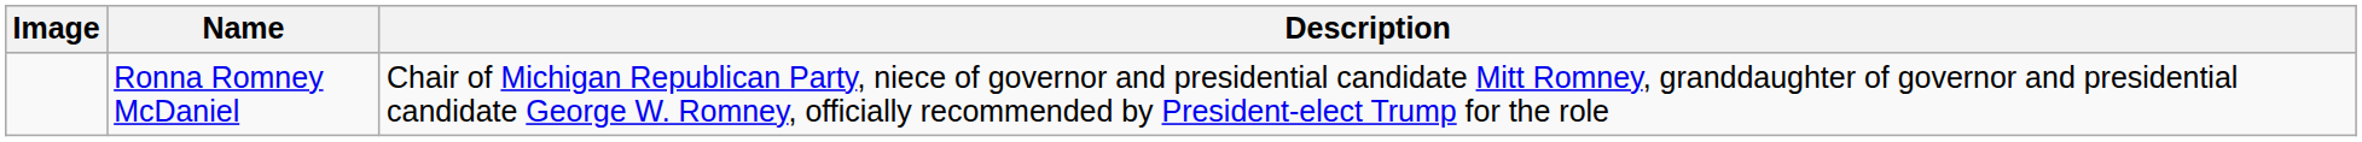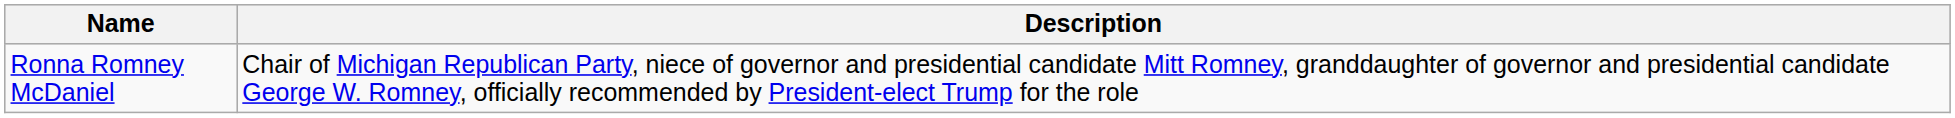- column: Image
